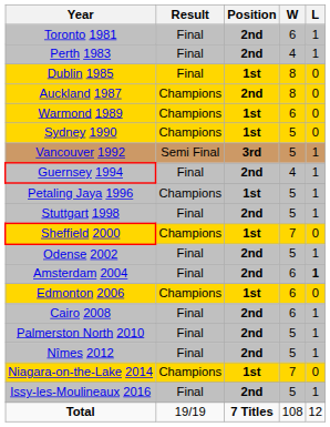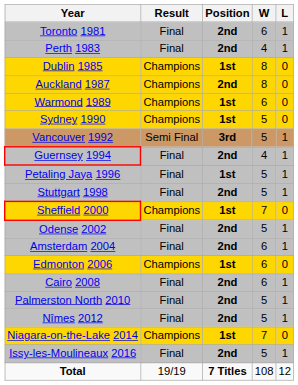Dublin 1985 | Result: Final -> Champions
Petaling Jaya 1996 | Result: Champions -> Final
Amsterdam 2004 | L: bold -> normal
